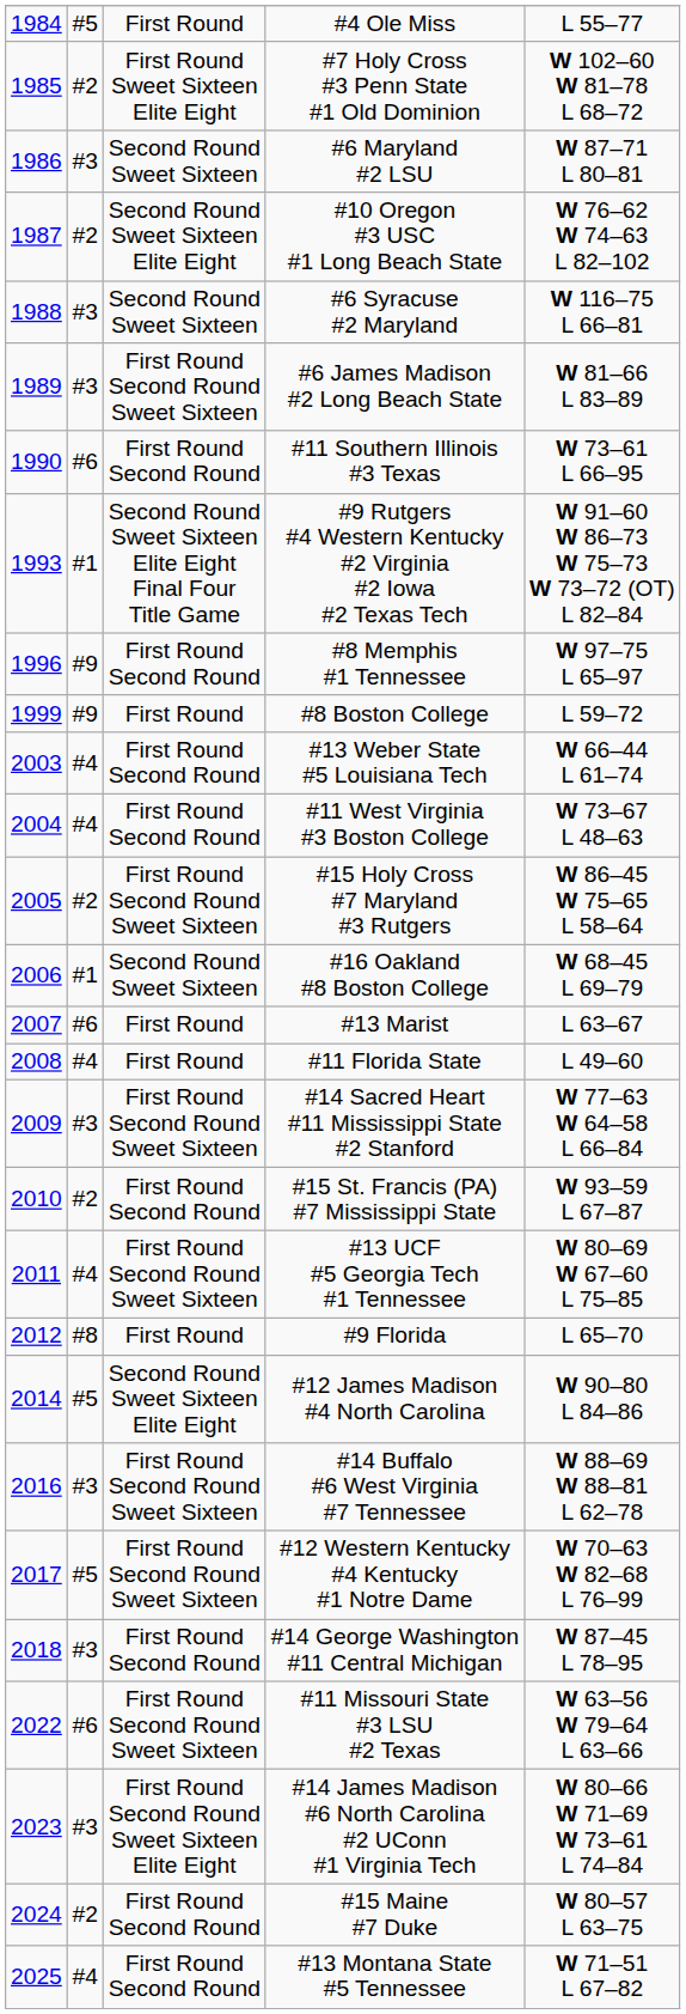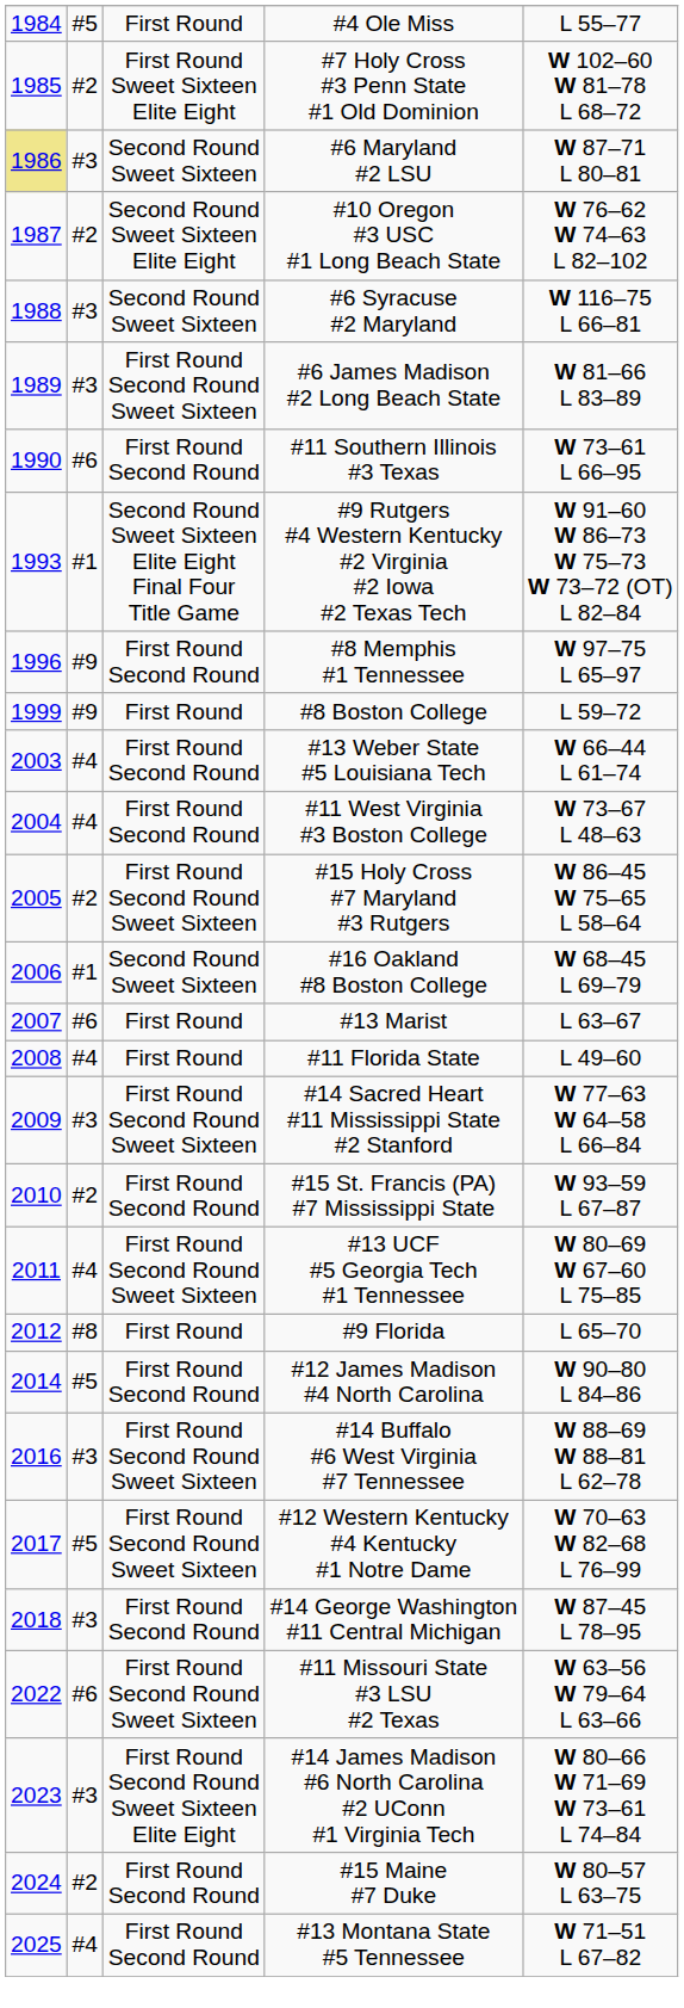#6 Maryland #2 LSU | column 1: no background -> khaki background
#12 James Madison #4 North Carolina | column 3: Second Round Sweet Sixteen Elite Eight -> First Round Second Round
